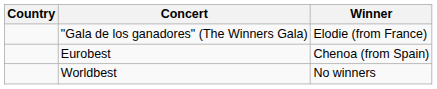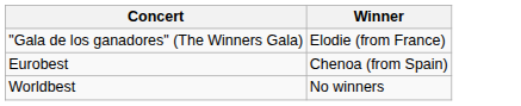- column: Country
